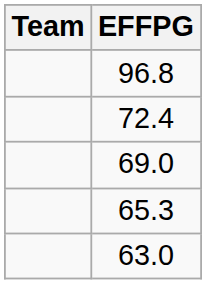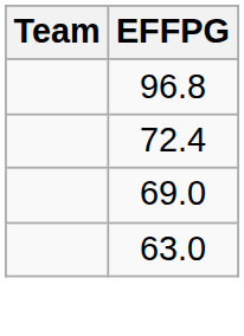- row: 65.3
